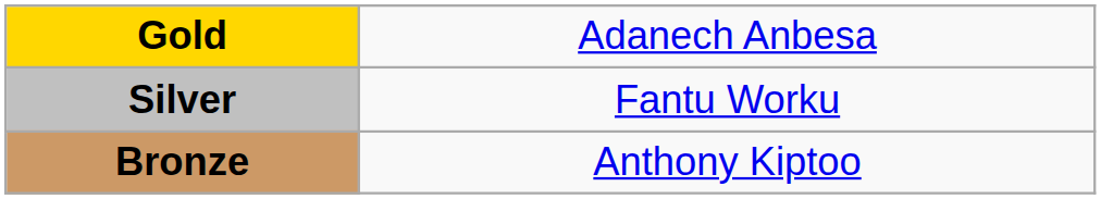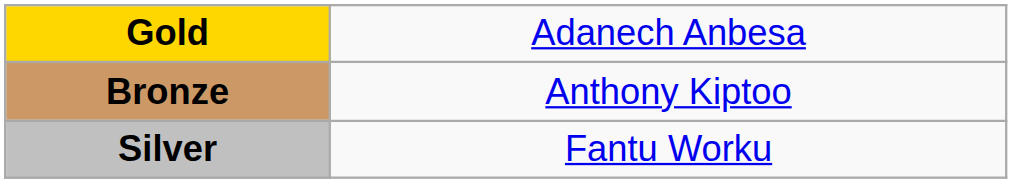rows swapped: Silver <-> Bronze
